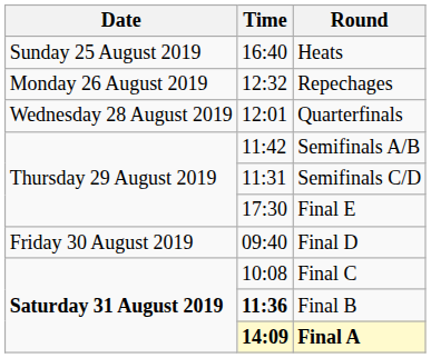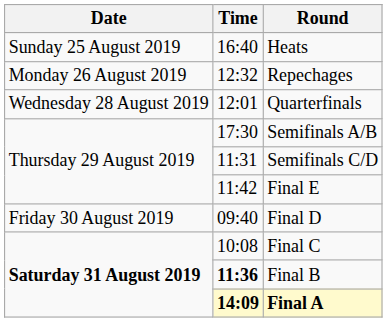Semifinals A/B | Time: 11:42 -> 17:30
Final E | Time: 17:30 -> 11:42
